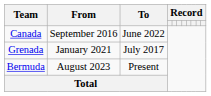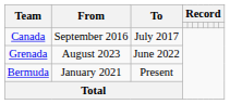Canada | To: June 2022 -> July 2017
Grenada | From: January 2021 -> August 2023
Grenada | To: July 2017 -> June 2022
Bermuda | From: August 2023 -> January 2021
